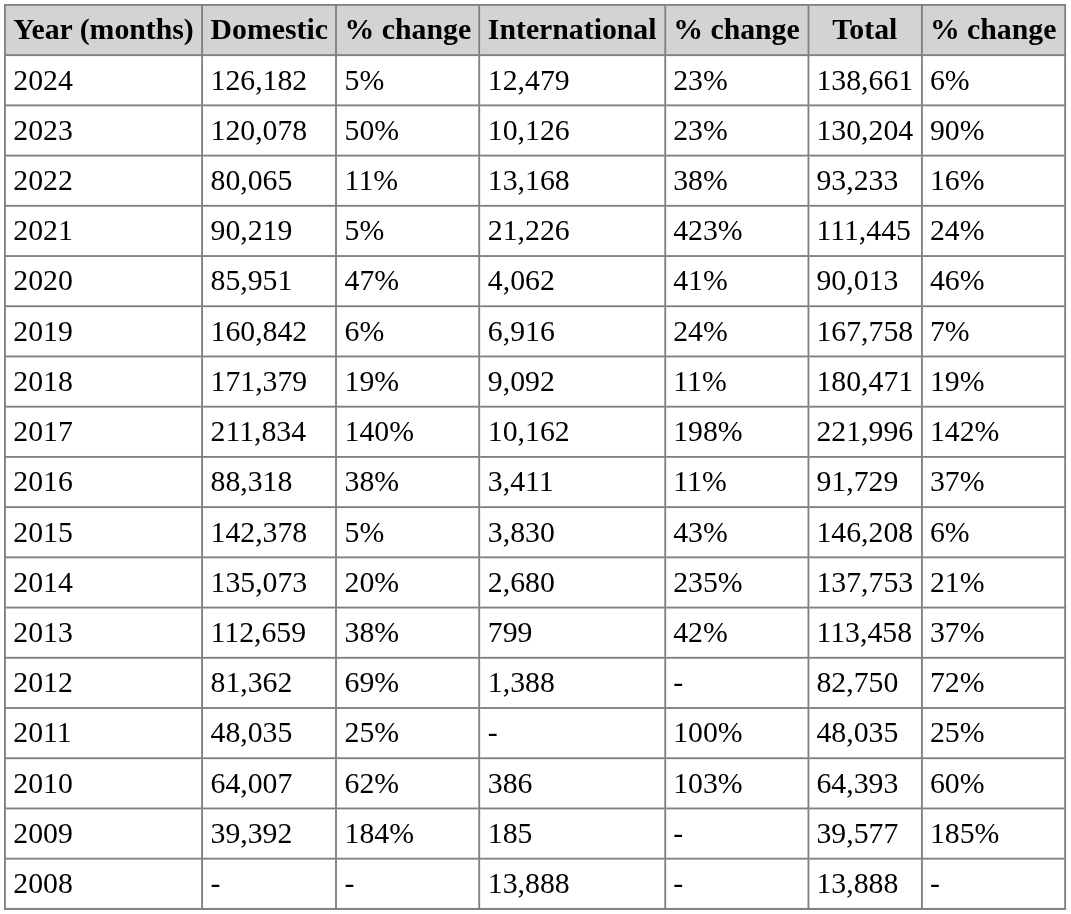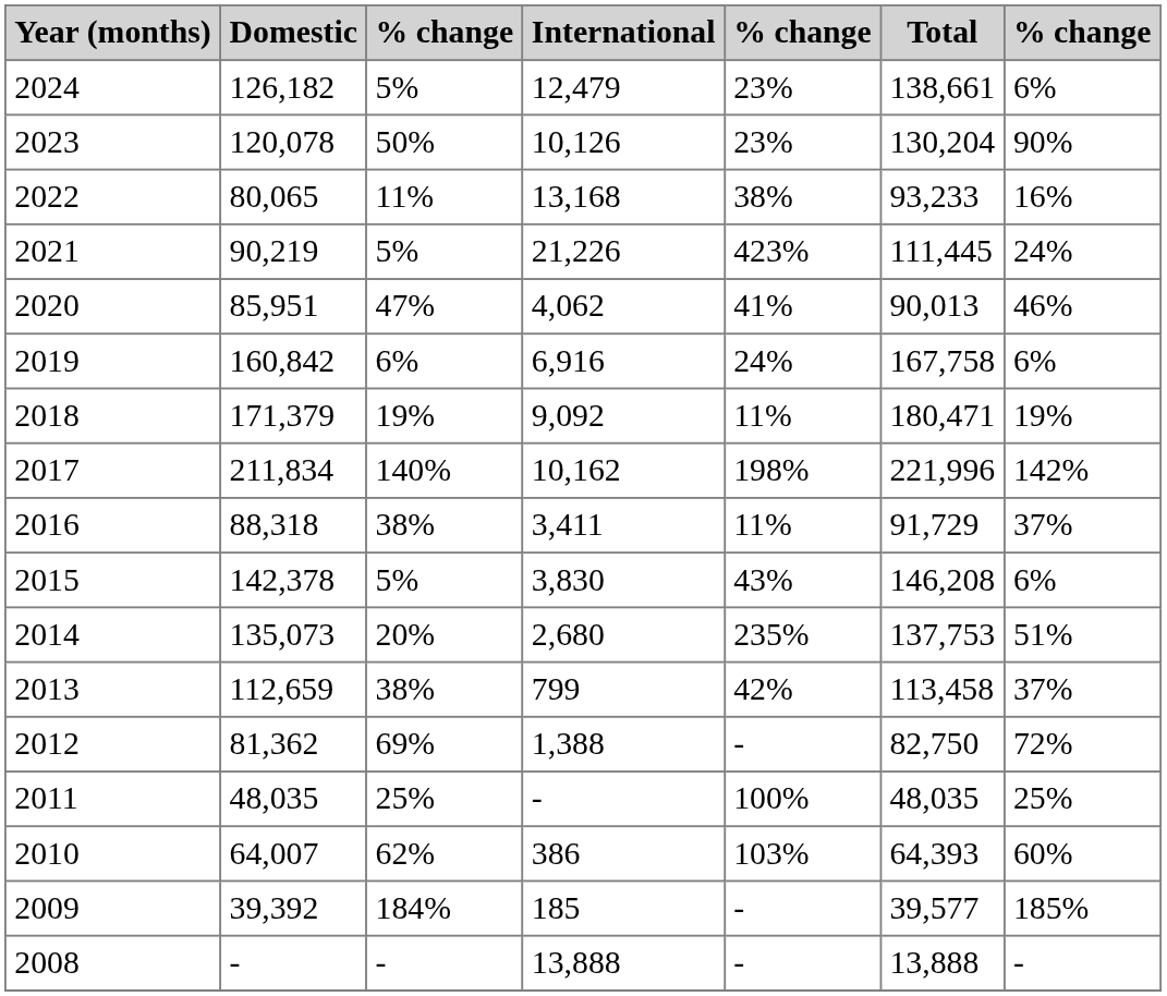2019 | column 7: 7% -> 6%
2014 | column 7: 21% -> 51%
